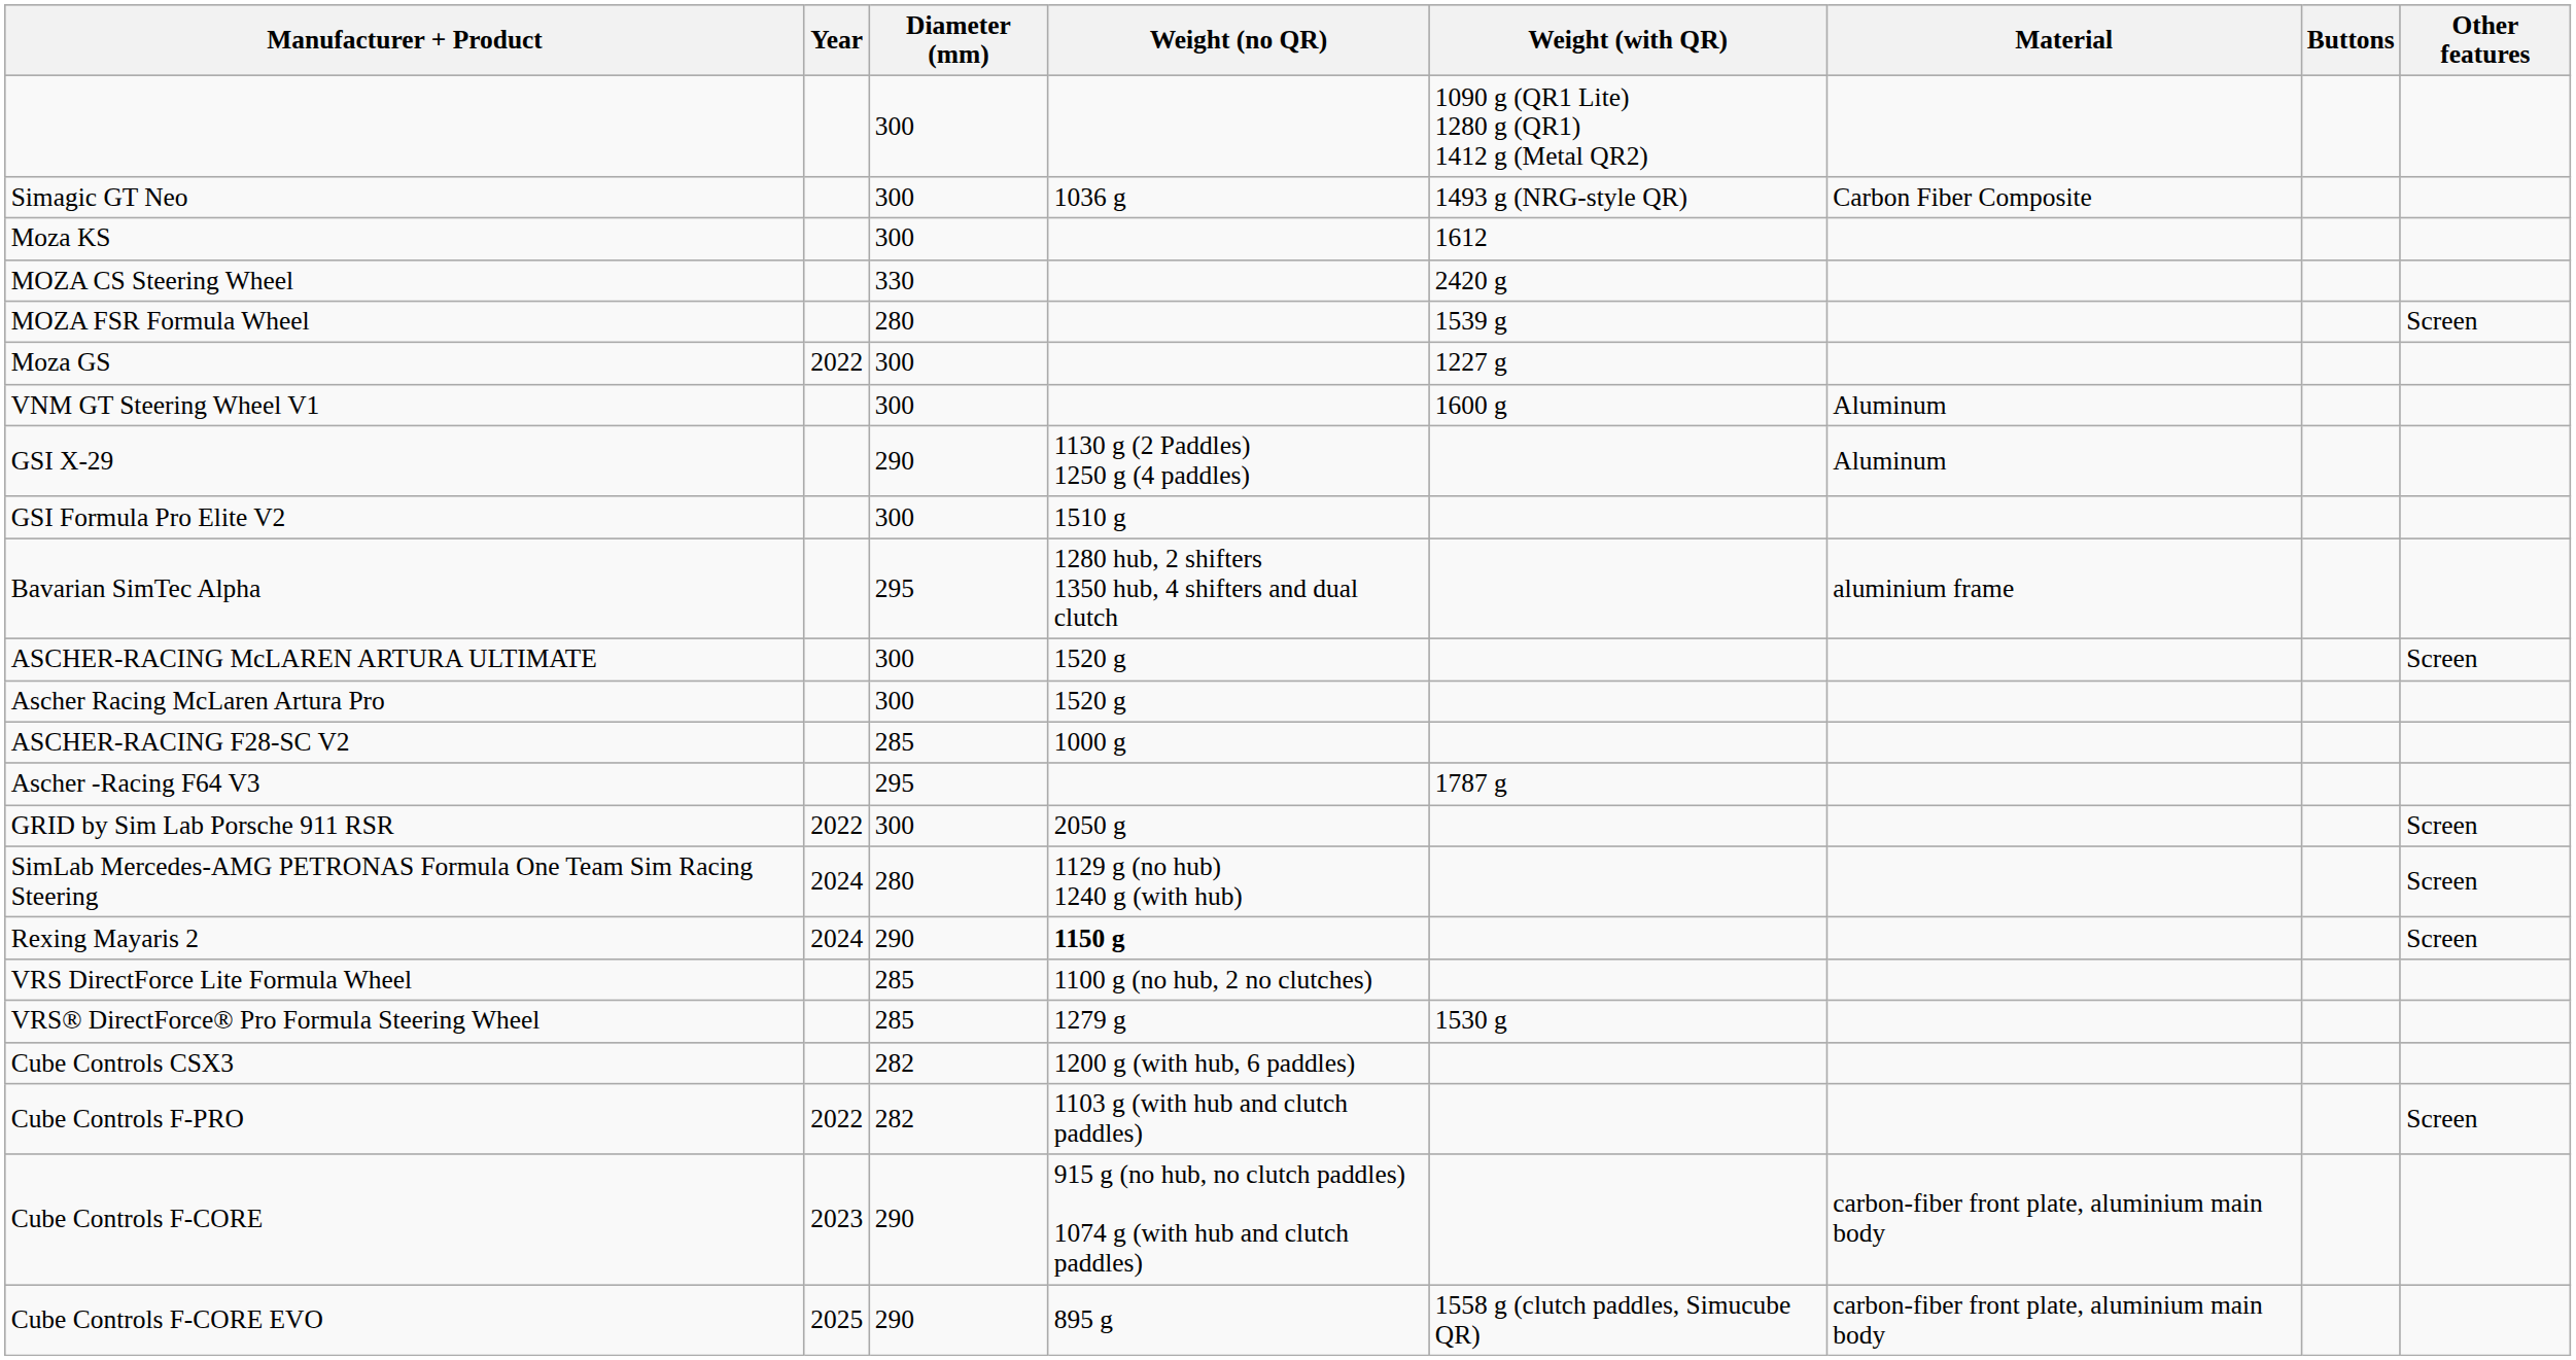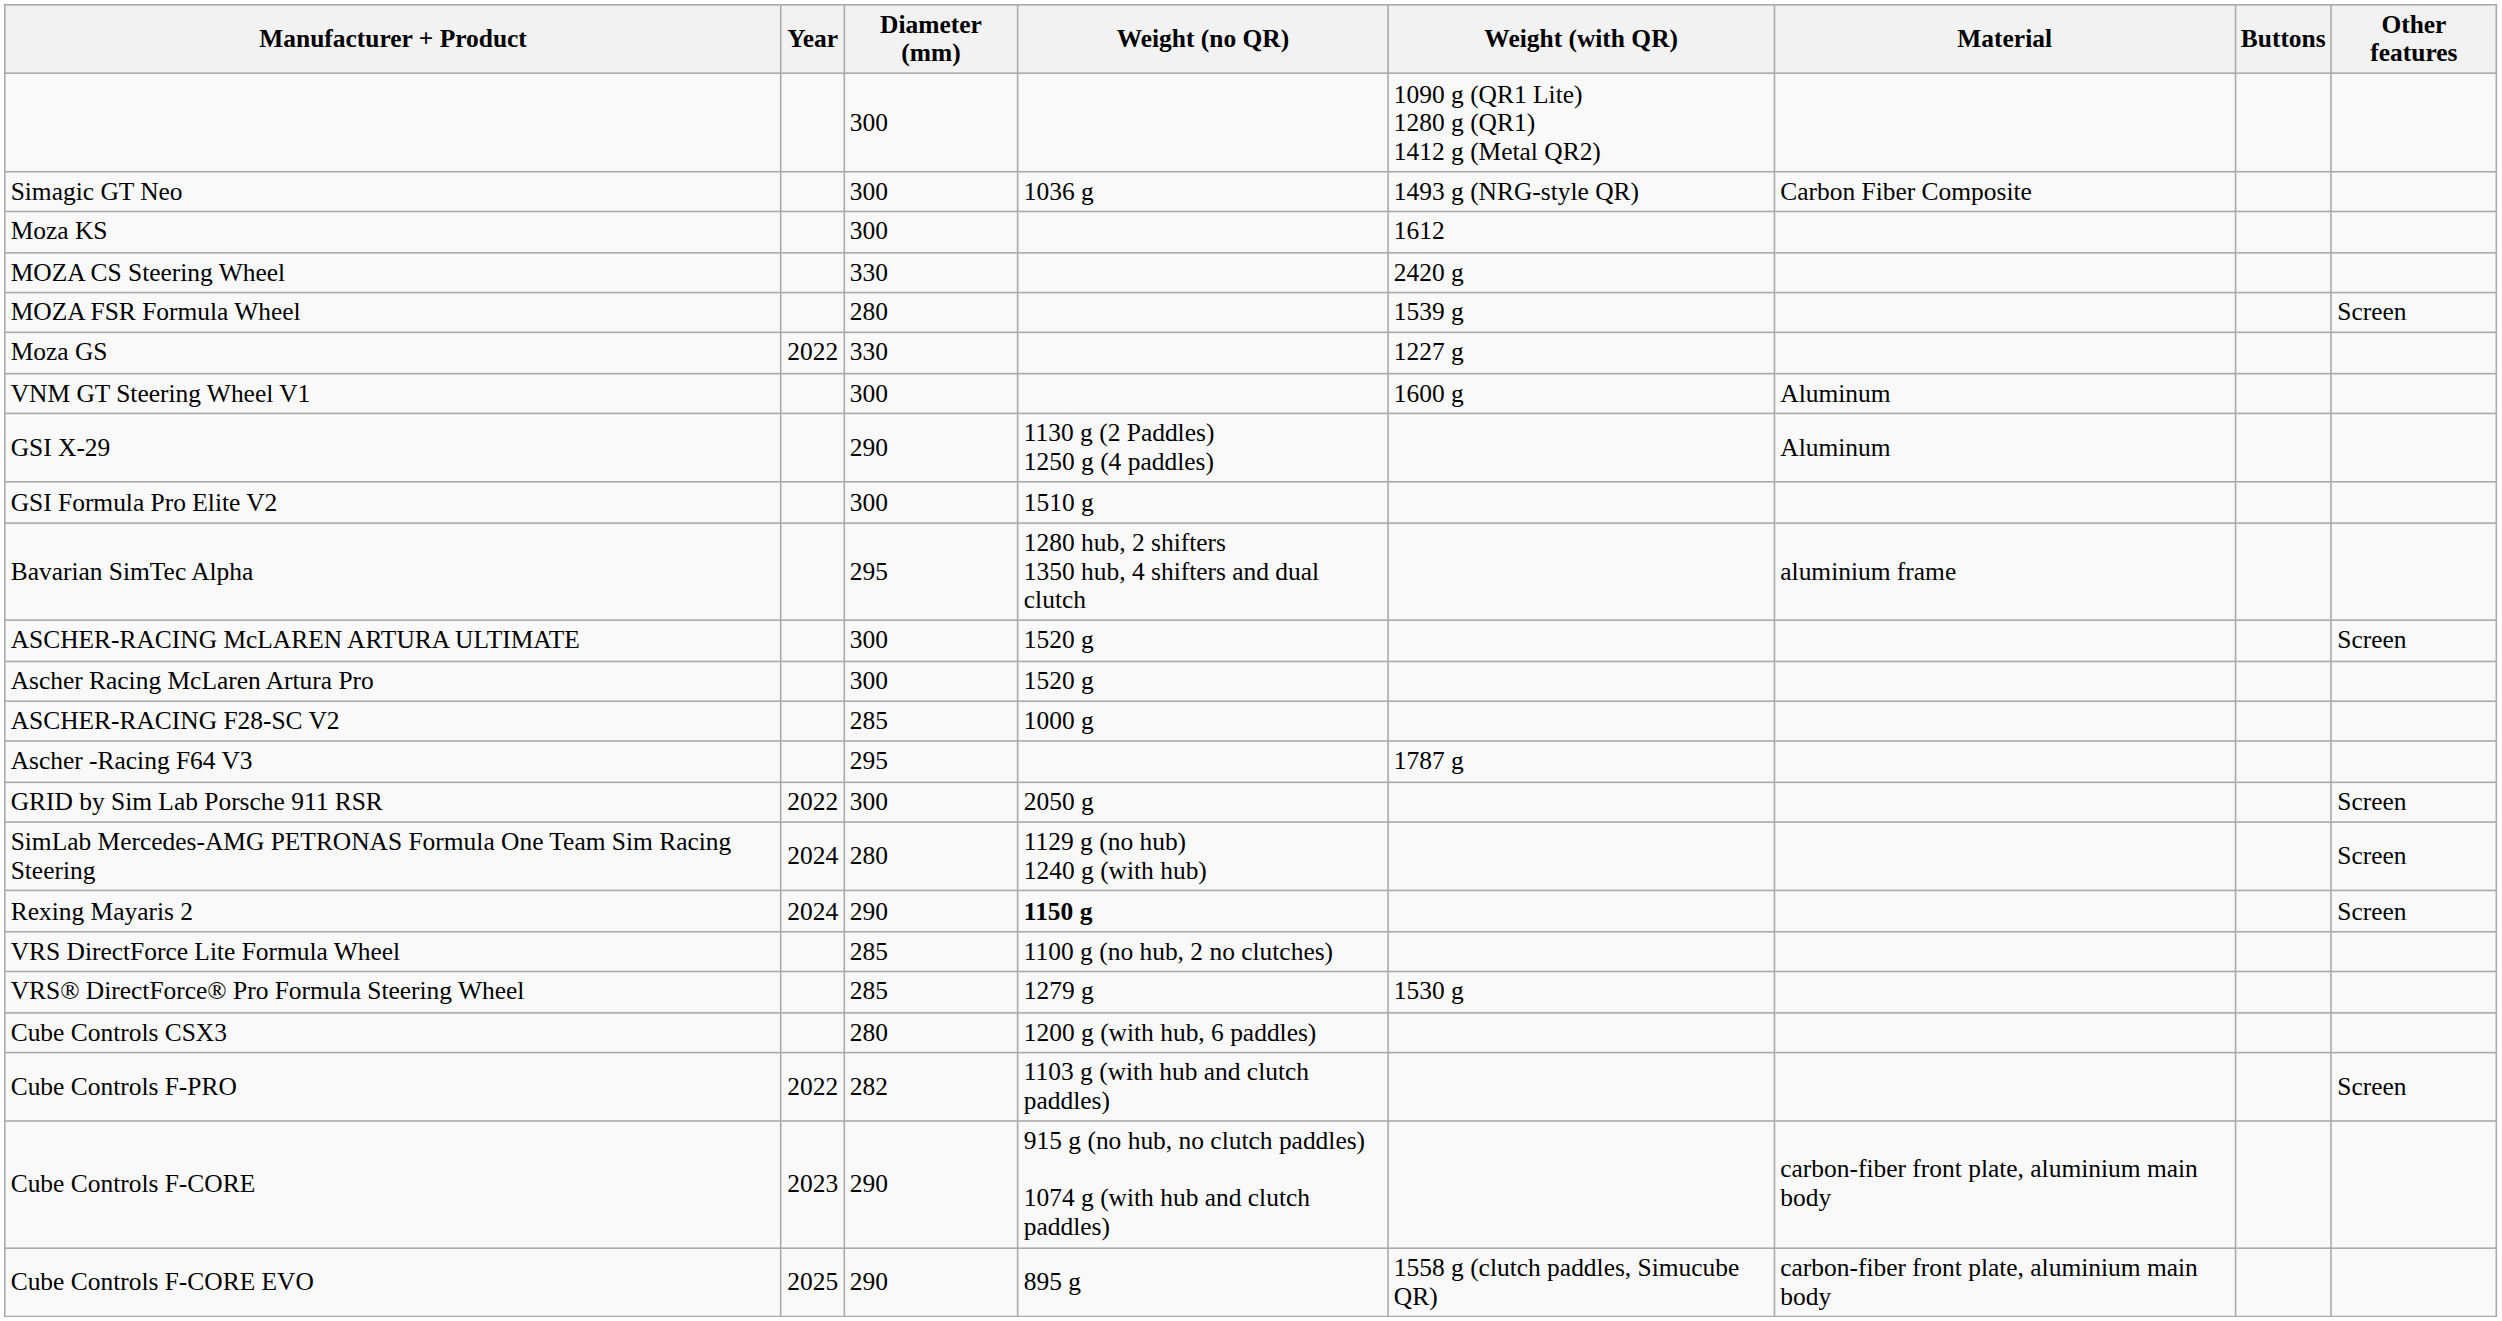Moza GS | Diameter (mm): 300 -> 330
Cube Controls CSX3 | Diameter (mm): 282 -> 280
